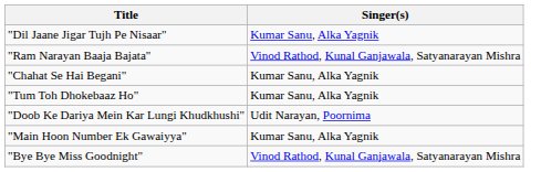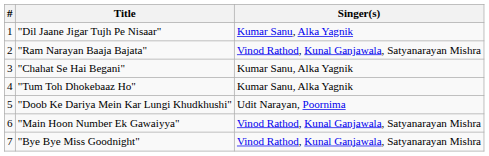+ column: # | 1 | 2 | 3 | 4 | 5 | 6 | 7
"Main Hoon Number Ek Gawaiyya" | Singer(s): Kumar Sanu, Alka Yagnik -> Vinod Rathod, Kunal Ganjawala, Satyanarayan Mishra
